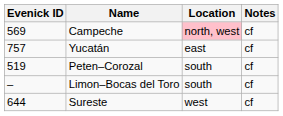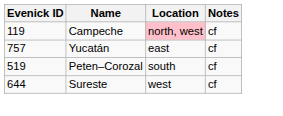Campeche | Evenick ID: 569 -> 119
- row: – | Limon–Bocas del Toro | south | cf
